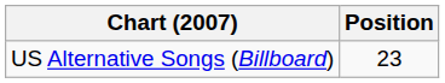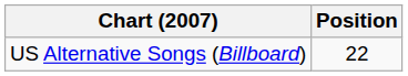US Alternative Songs (Billboard) | Position: 23 -> 22
